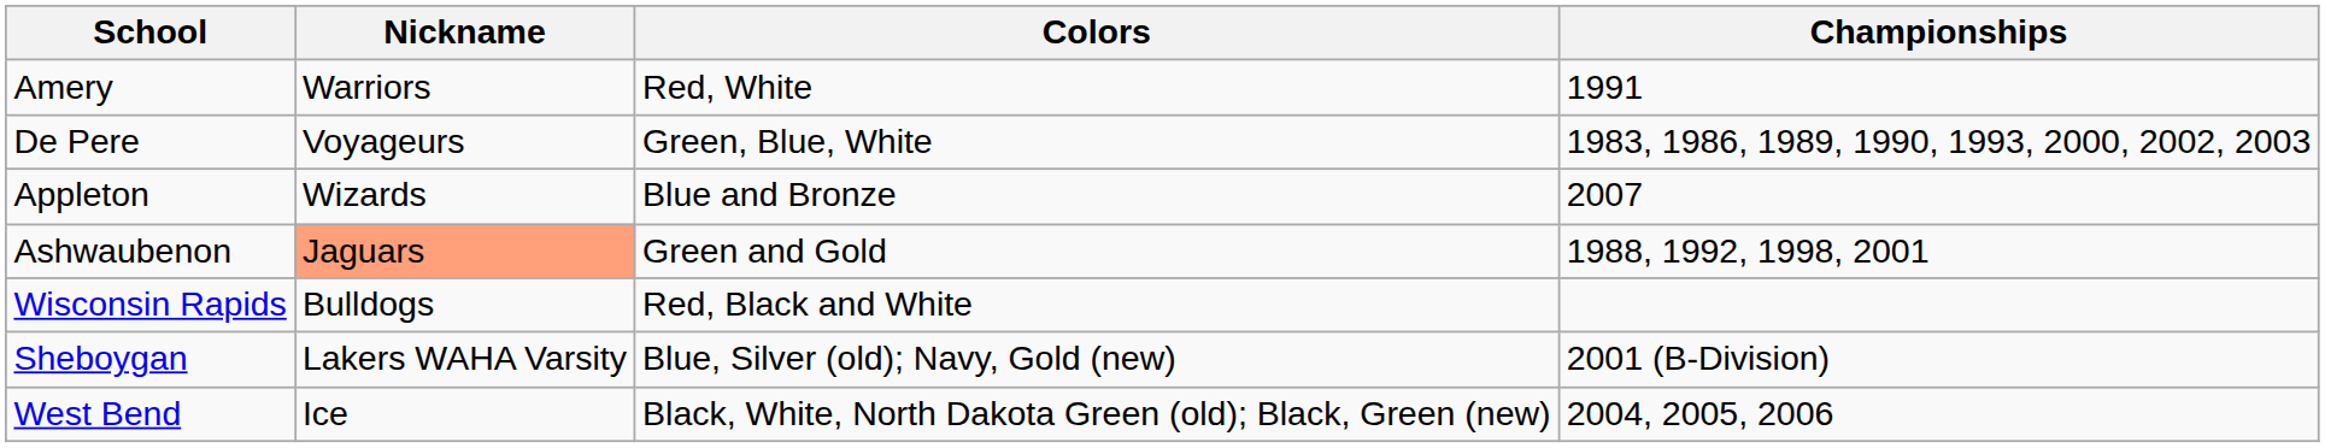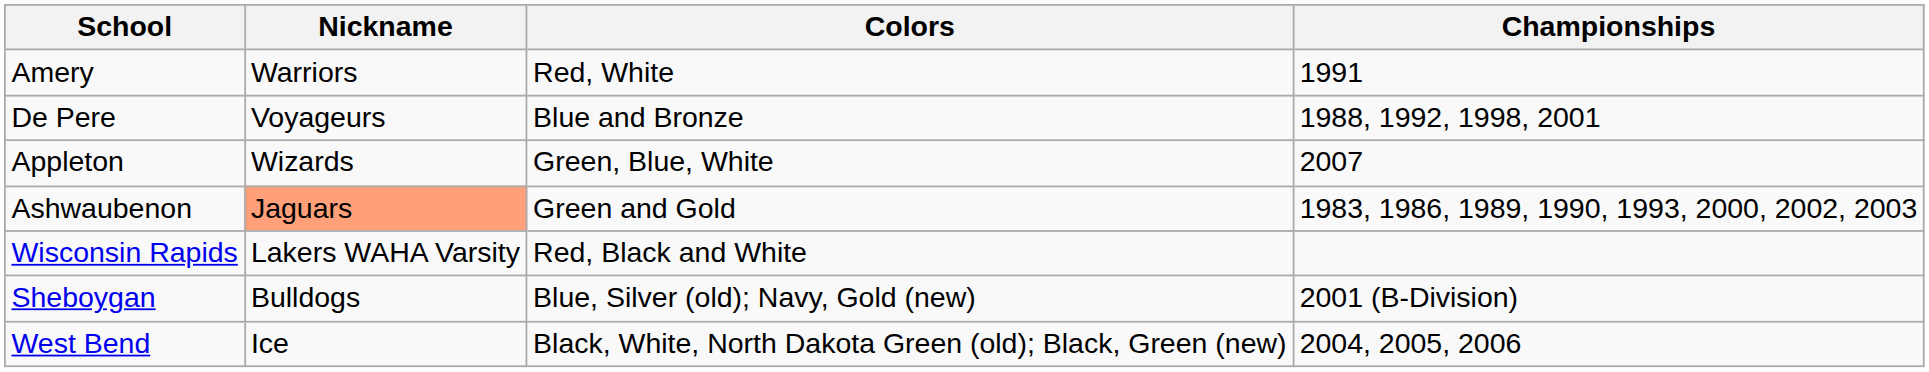De Pere | Colors: Green, Blue, White -> Blue and Bronze
De Pere | Championships: 1983, 1986, 1989, 1990, 1993, 2000, 2002, 2003 -> 1988, 1992, 1998, 2001
Appleton | Colors: Blue and Bronze -> Green, Blue, White
Ashwaubenon | Championships: 1988, 1992, 1998, 2001 -> 1983, 1986, 1989, 1990, 1993, 2000, 2002, 2003
Wisconsin Rapids | Nickname: Bulldogs -> Lakers WAHA Varsity
Sheboygan | Nickname: Lakers WAHA Varsity -> Bulldogs
